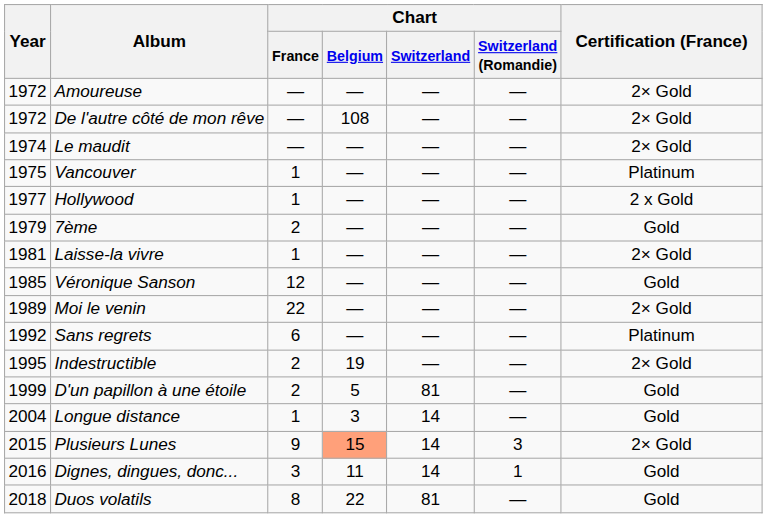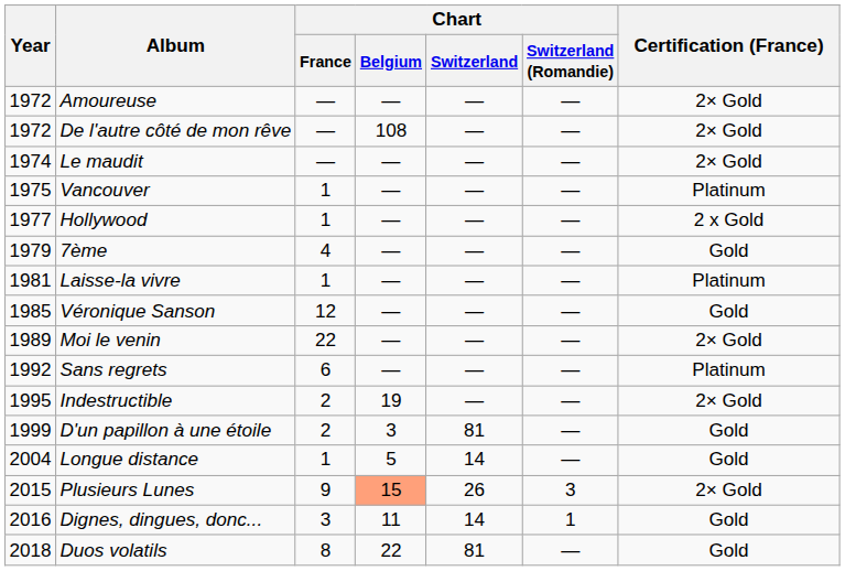7ème | Chart / France: 2 -> 4
Laisse-la vivre | Certification (France): 2× Gold -> Platinum
D'un papillon à une étoile | Chart / Belgium: 5 -> 3
Longue distance | Chart / Belgium: 3 -> 5
Plusieurs Lunes | Chart / Switzerland: 14 -> 26
